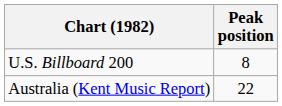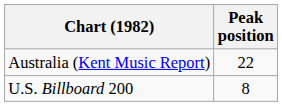rows swapped: Australia (Kent Music Report) <-> U.S. Billboard 200
